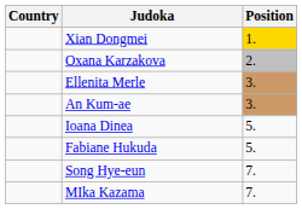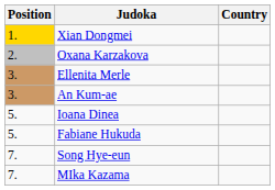columns swapped: Position <-> Country
